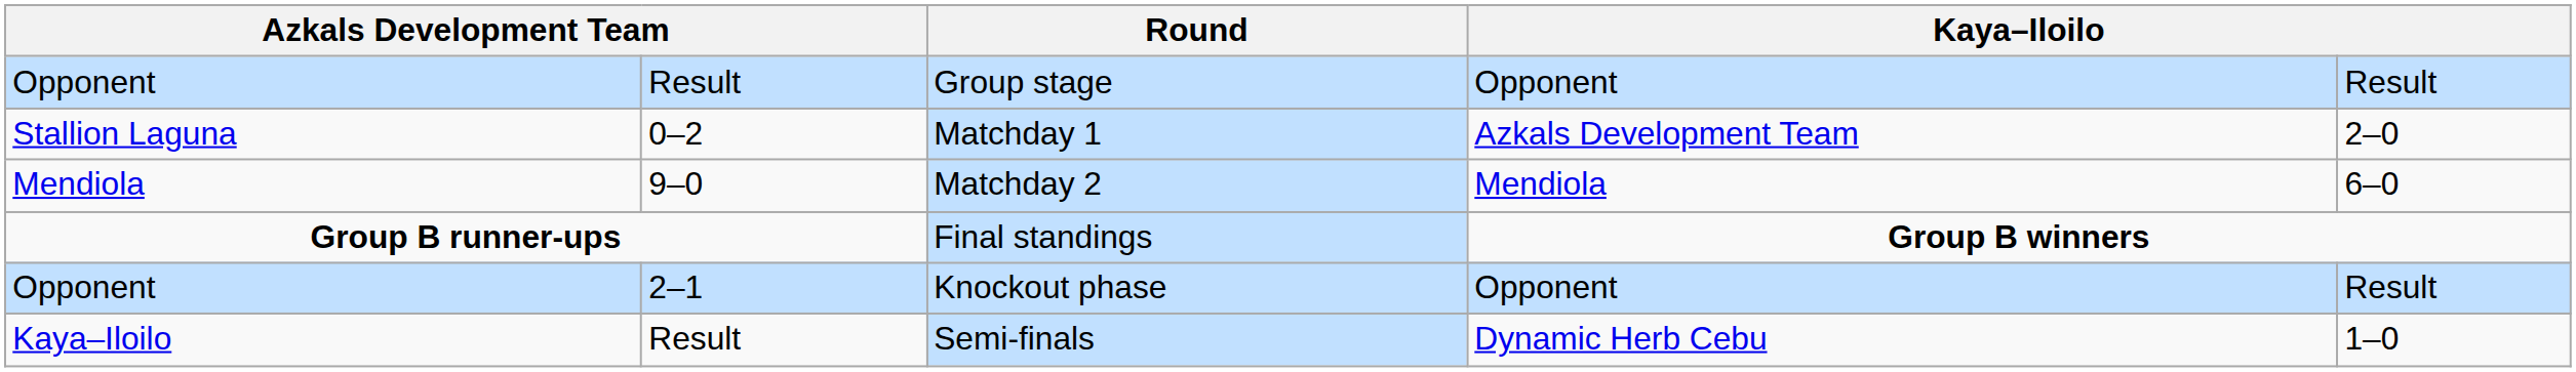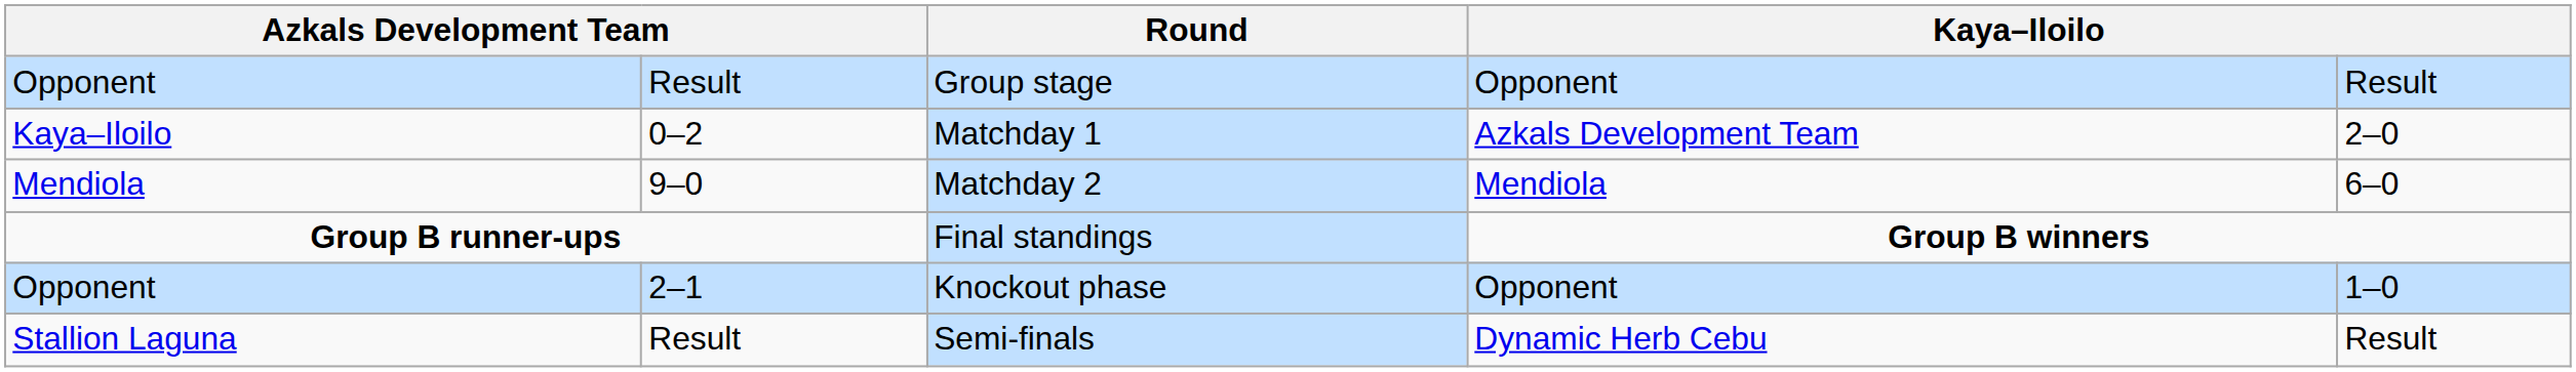Matchday 1 | column 1: Stallion Laguna -> Kaya–Iloilo
Knockout phase | column 5: Result -> 1–0
Semi-finals | column 1: Kaya–Iloilo -> Stallion Laguna
Semi-finals | column 5: 1–0 -> Result
